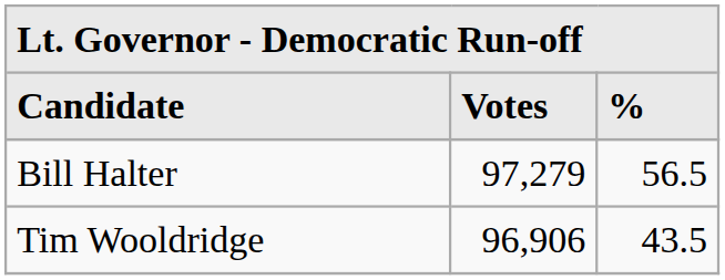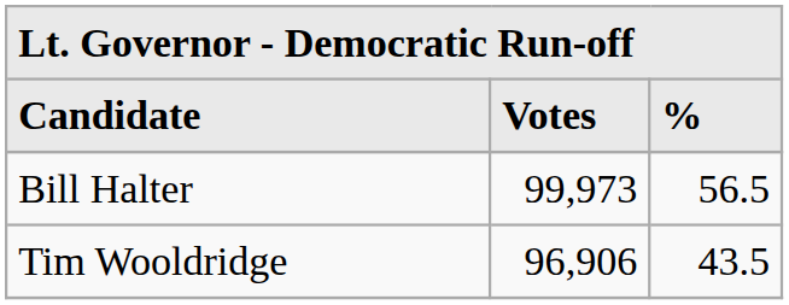Bill Halter | Votes: 97,279 -> 99,973
